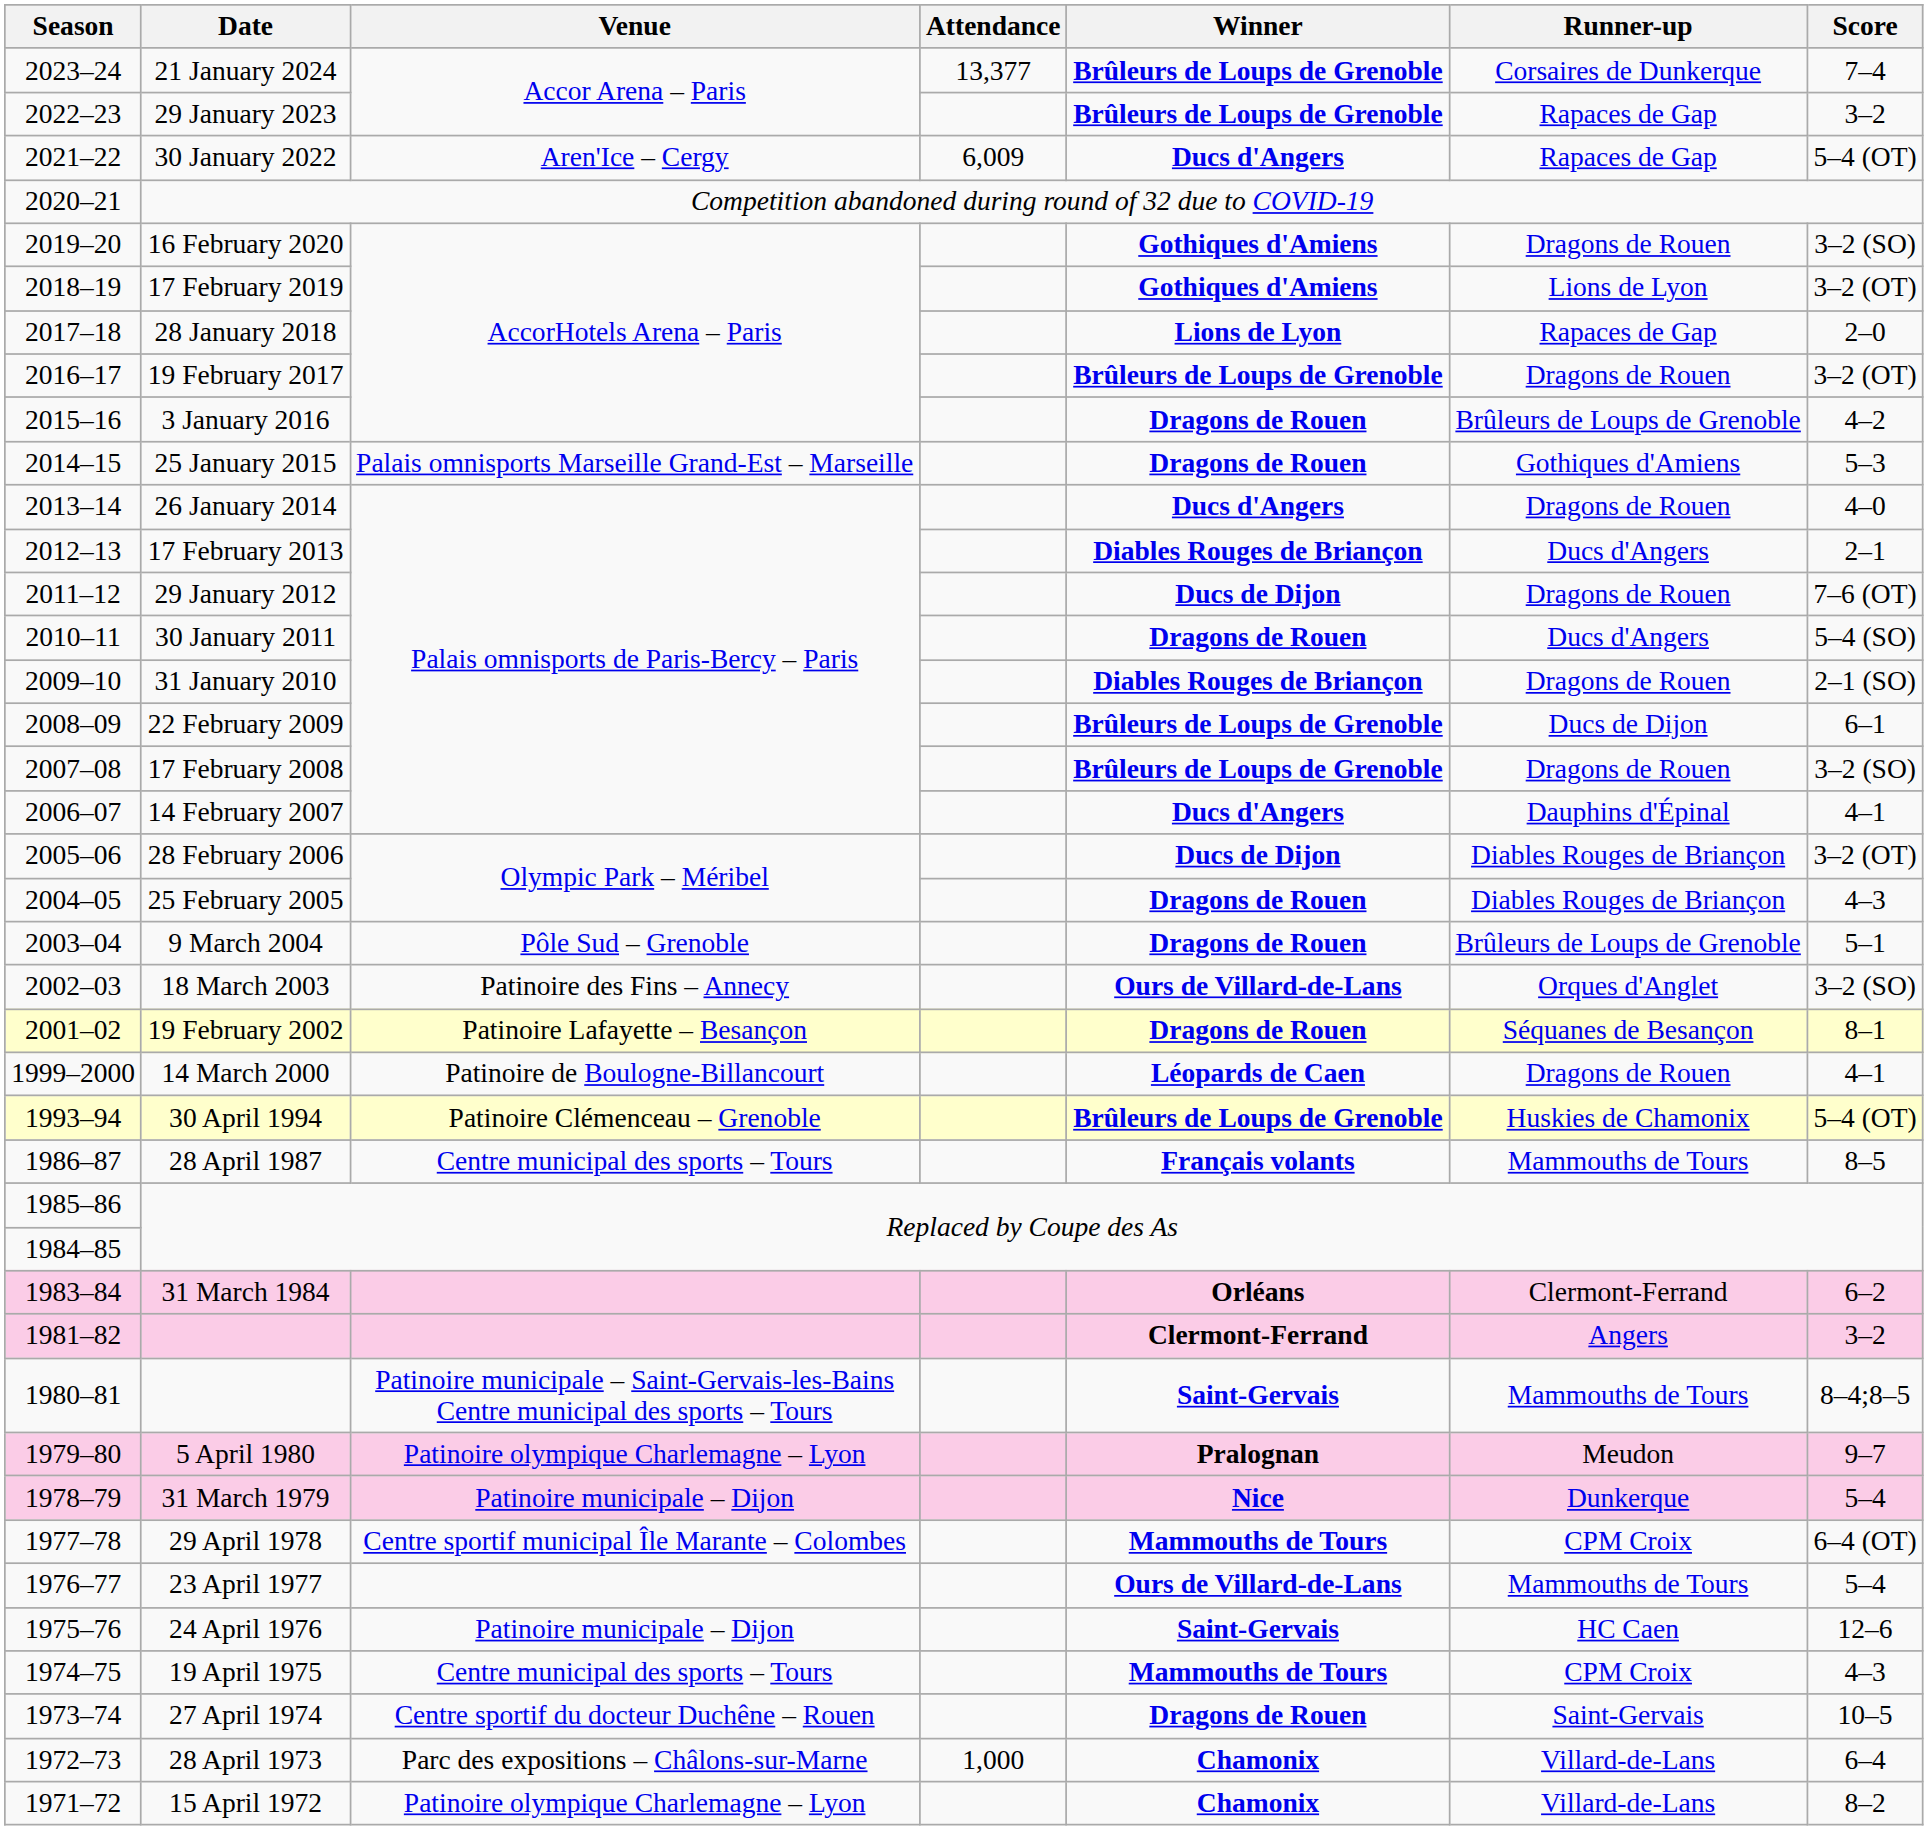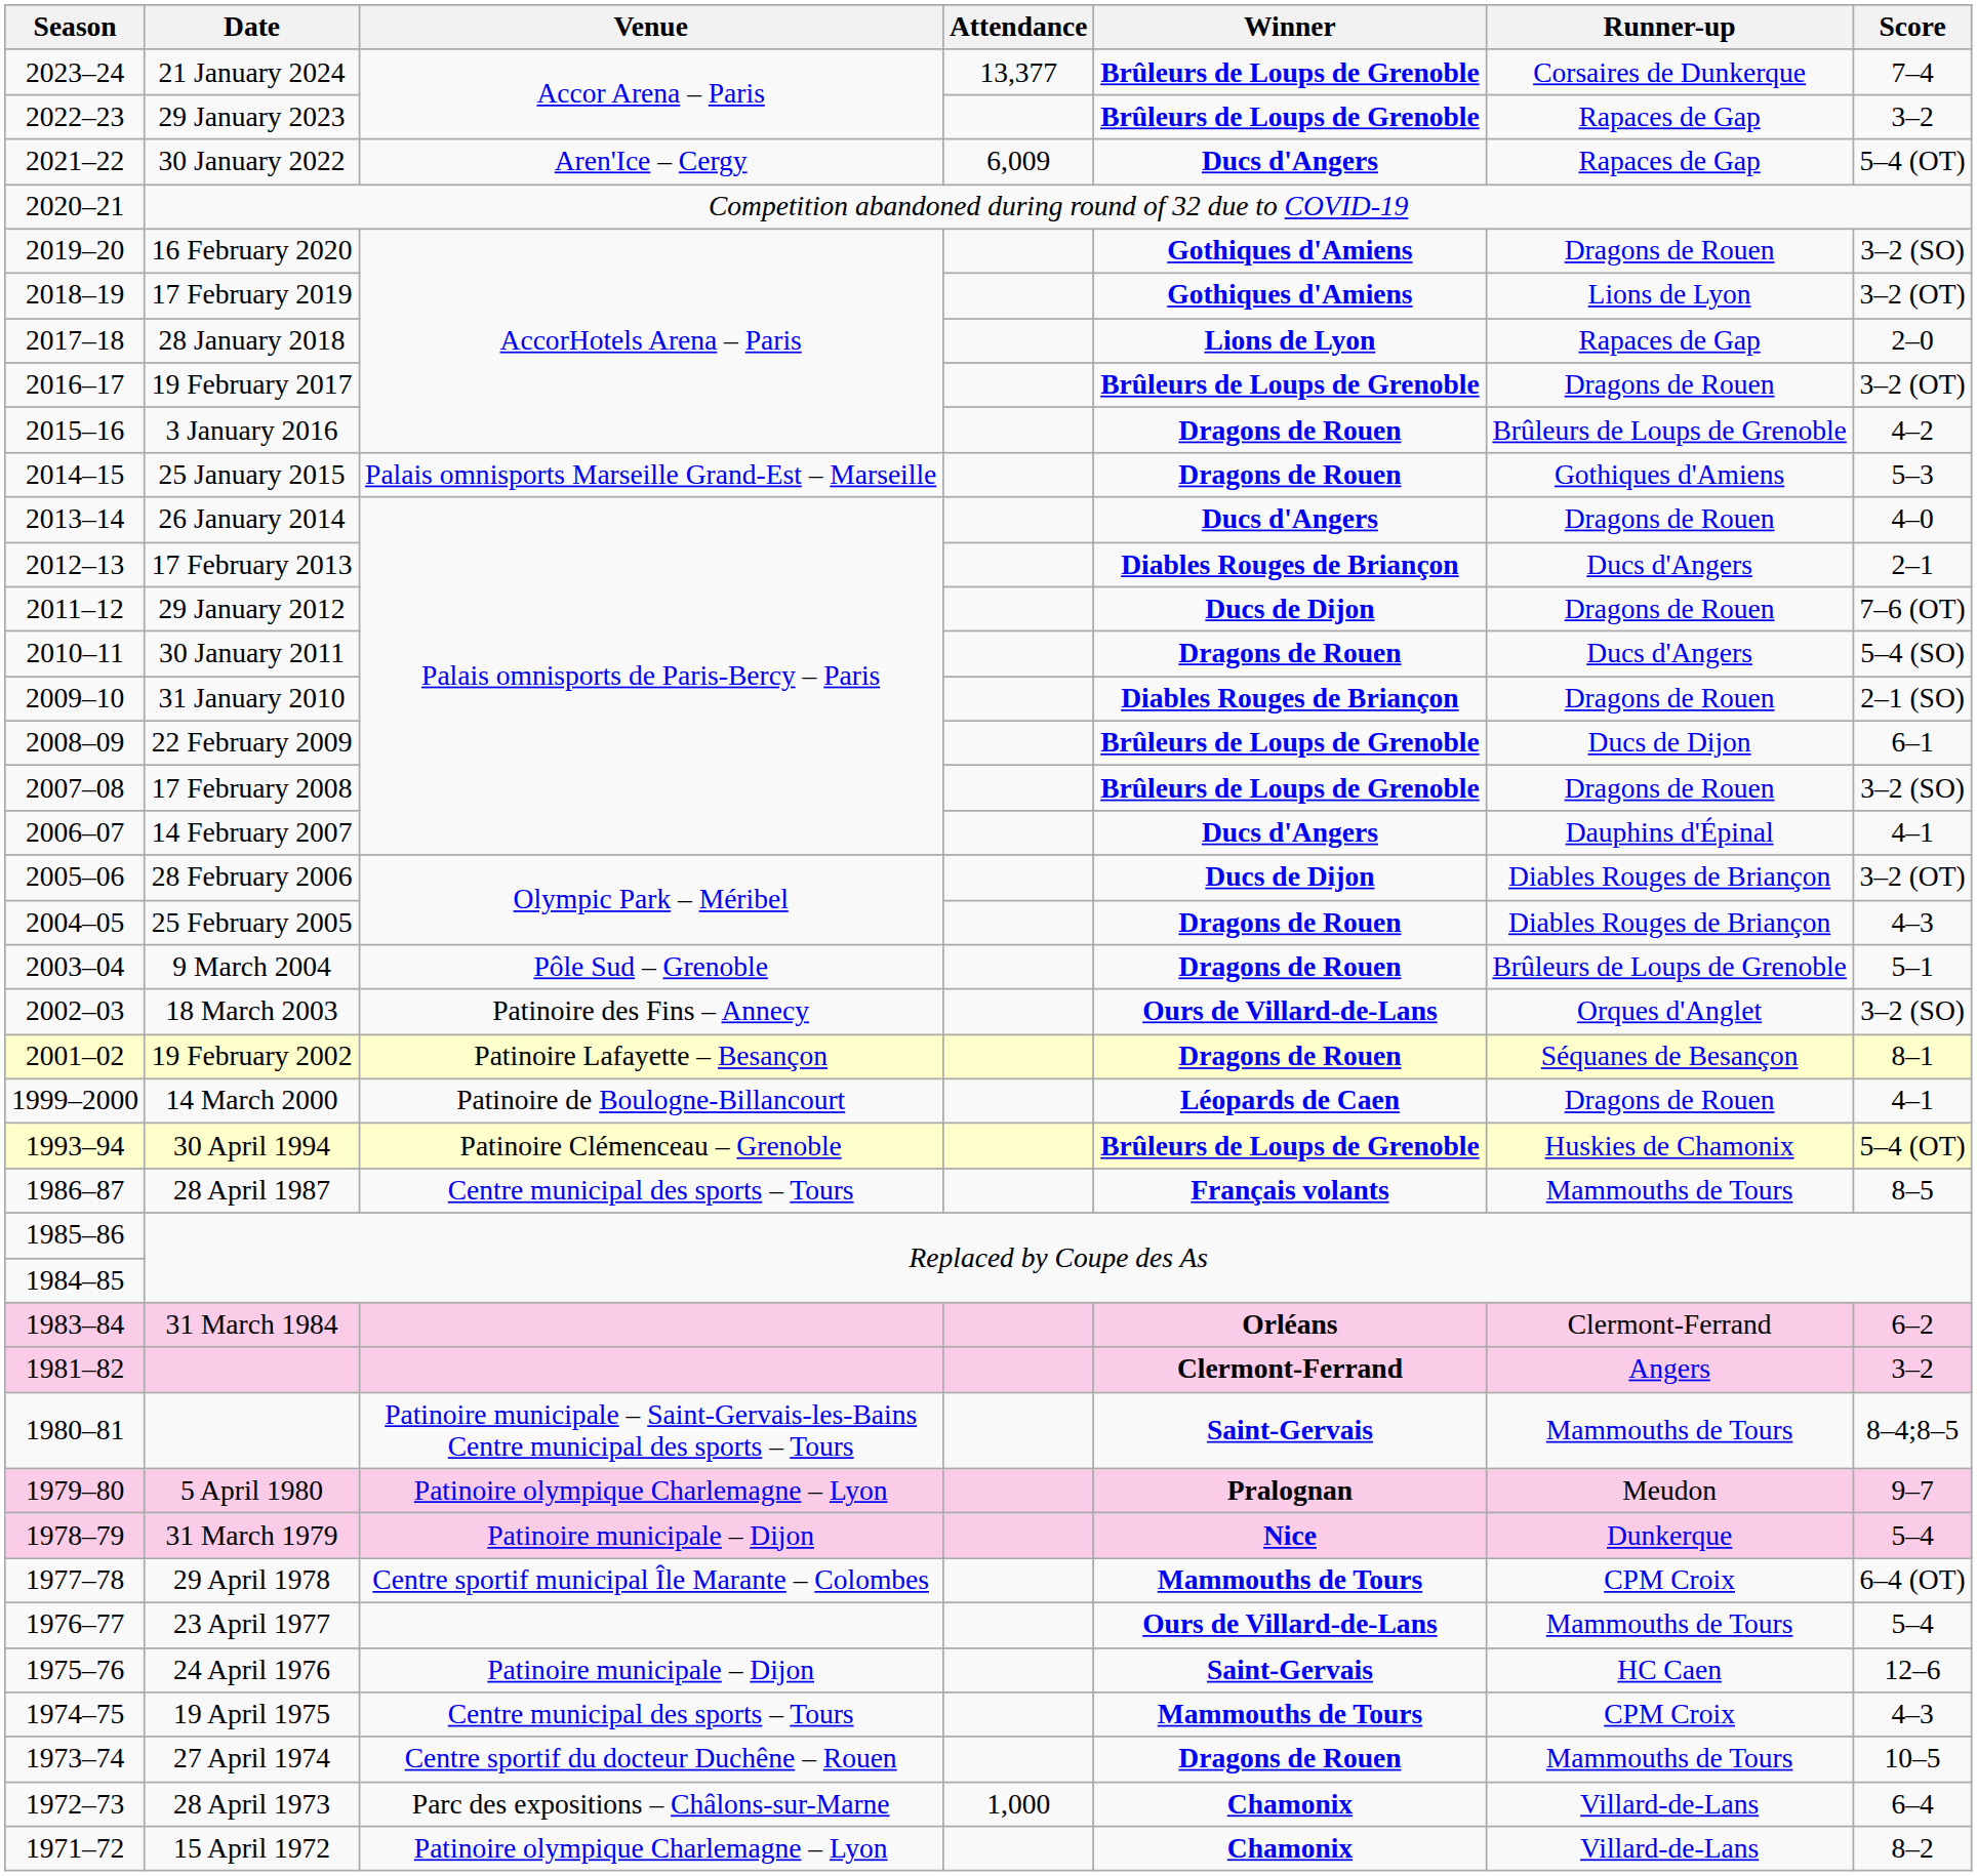27 April 1974 | Runner-up: Saint-Gervais -> Mammouths de Tours
